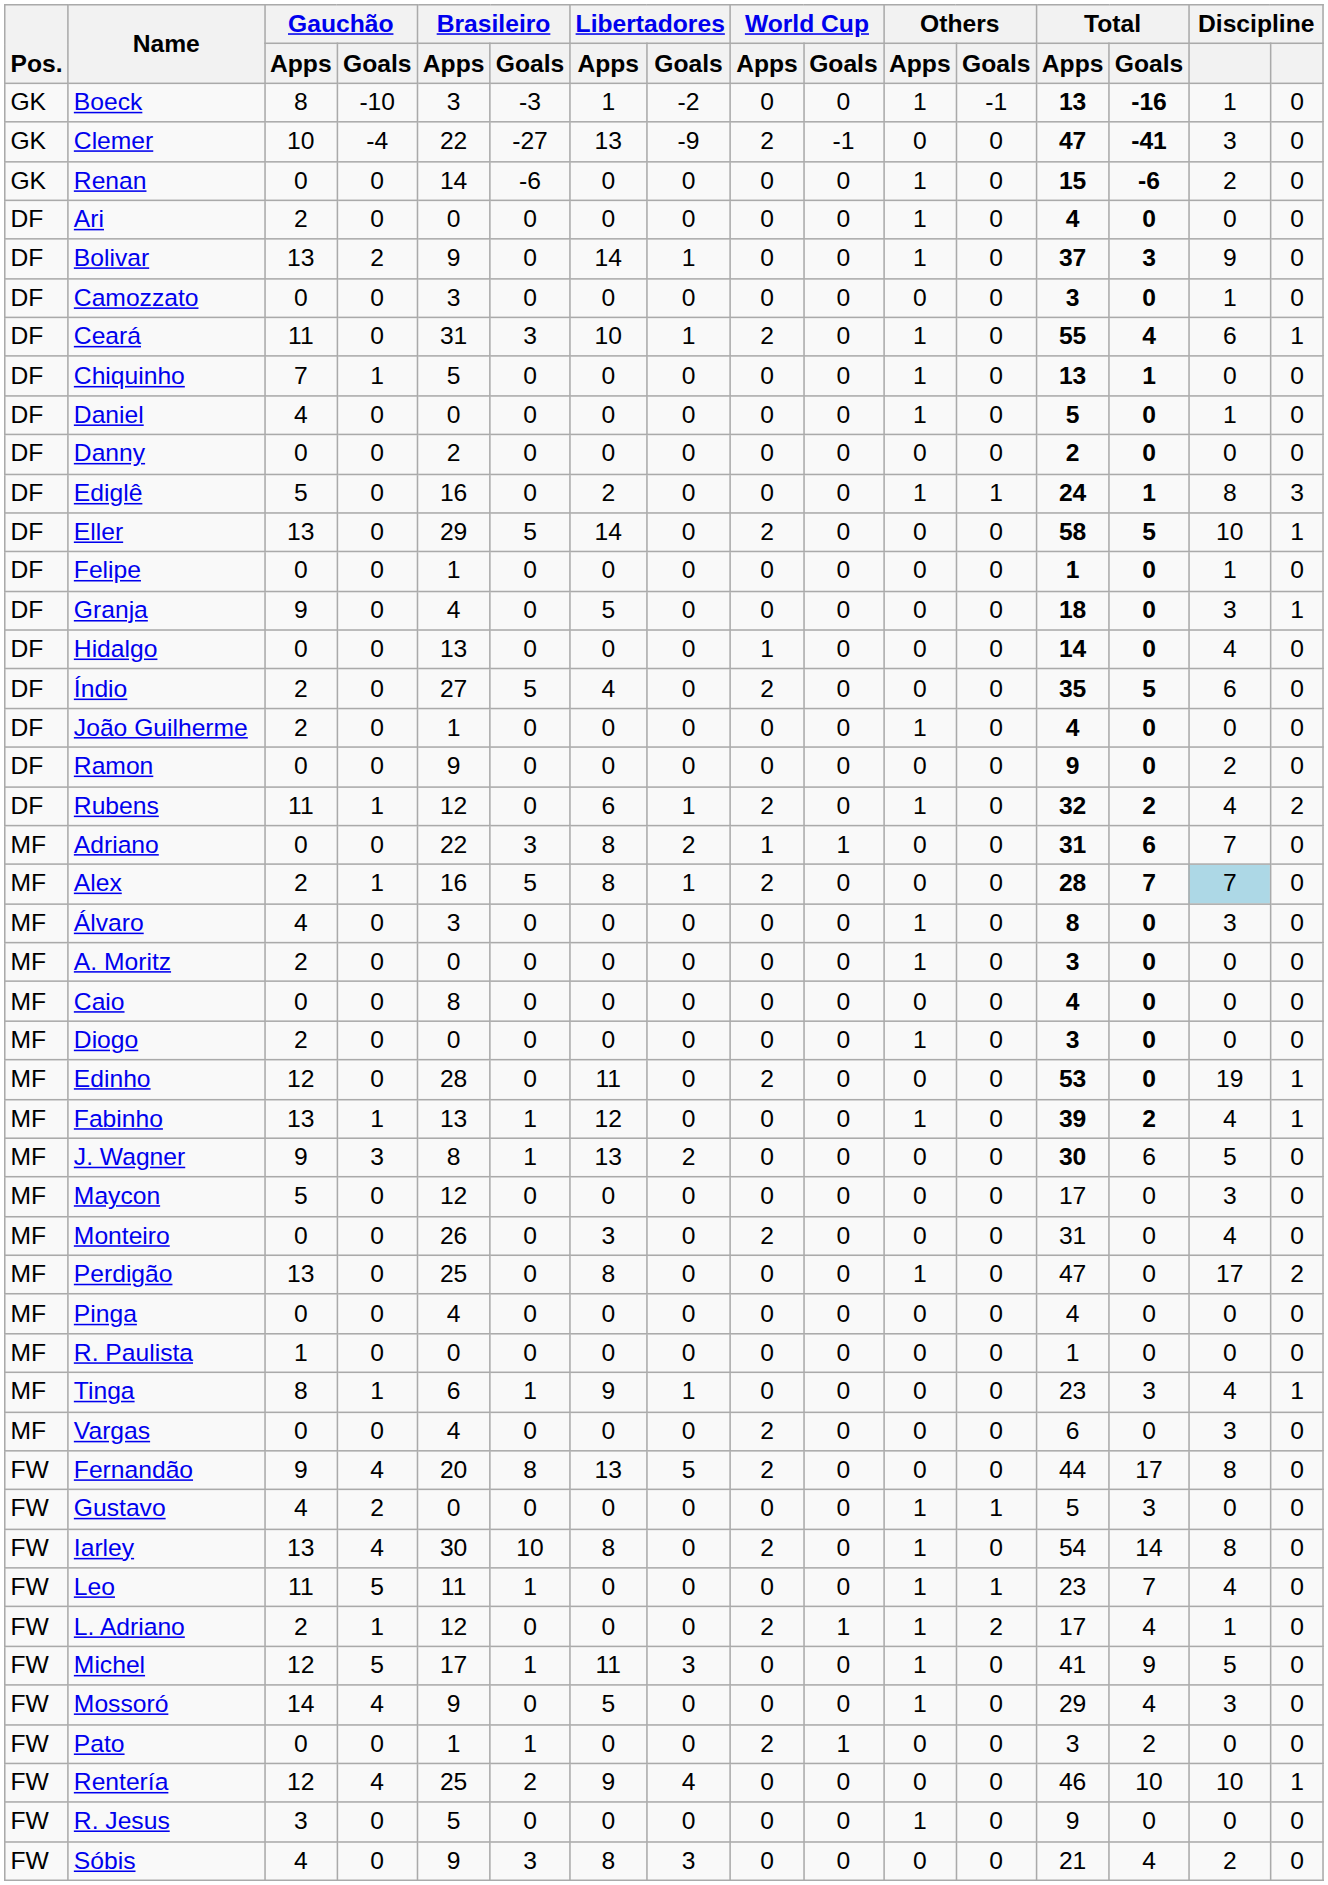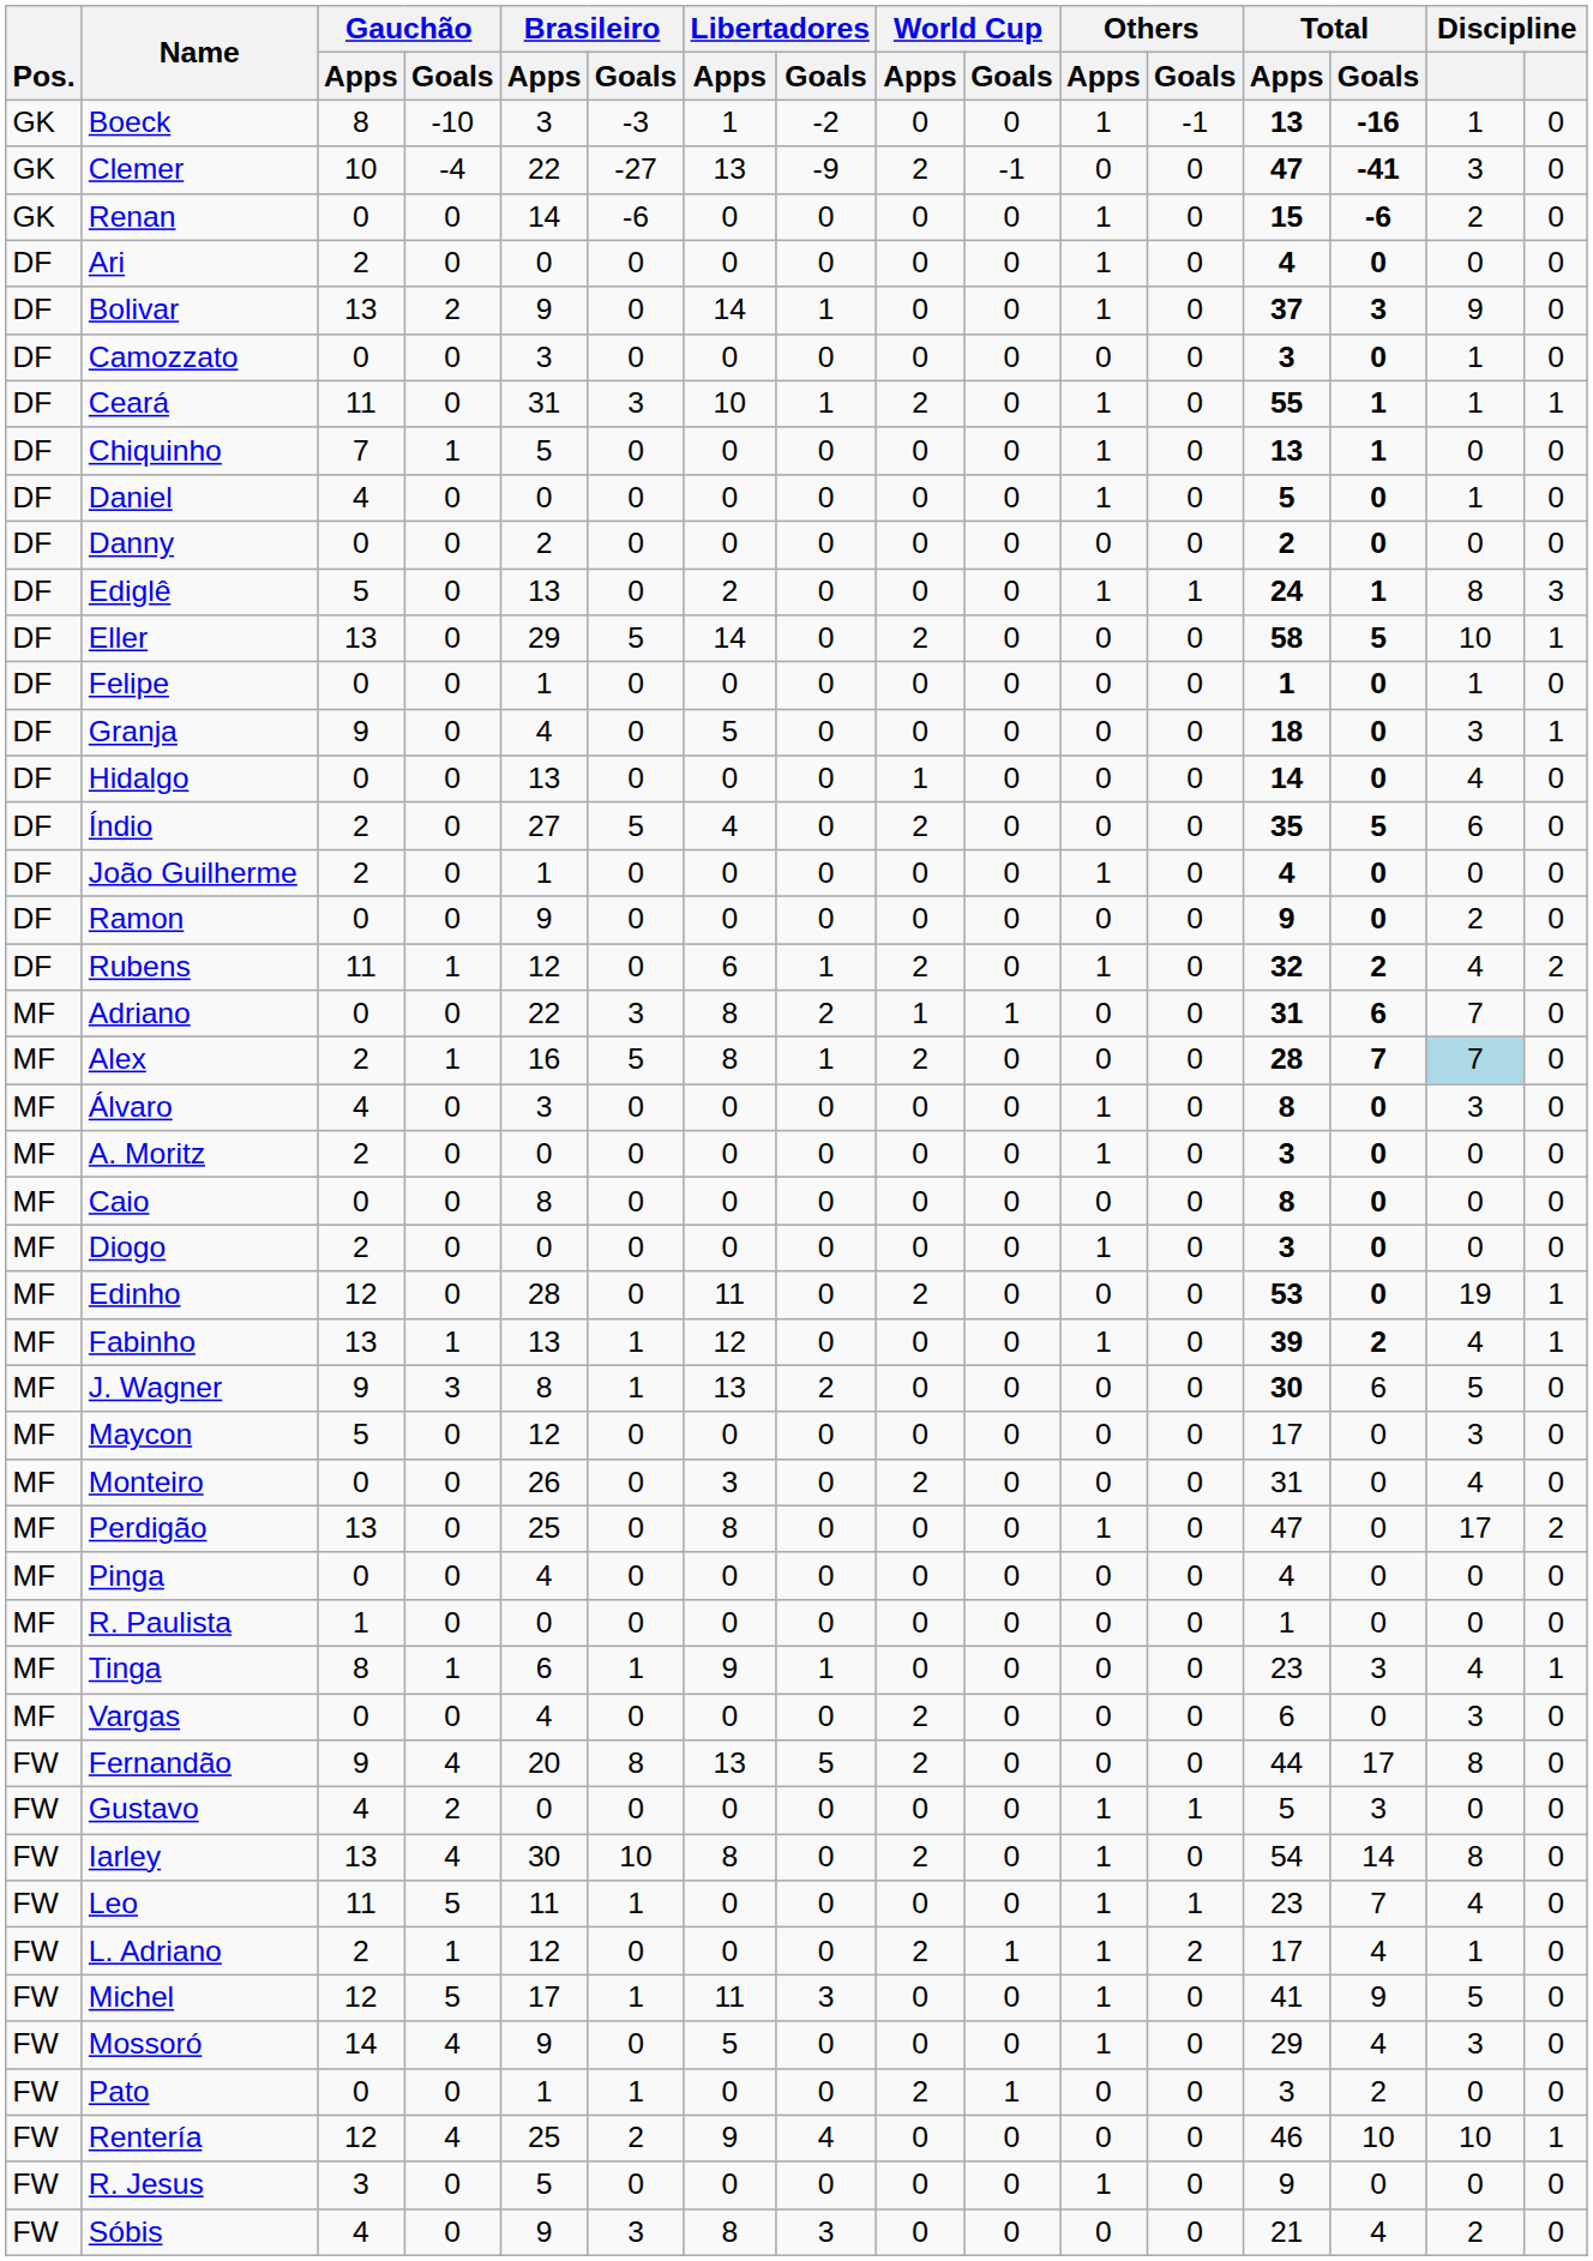Ceará | Total / Goals: 4 -> 1
Ceará | column 15: 6 -> 1
Ediglê | Brasileiro / Apps: 16 -> 13
Caio | Total / Apps: 4 -> 8
